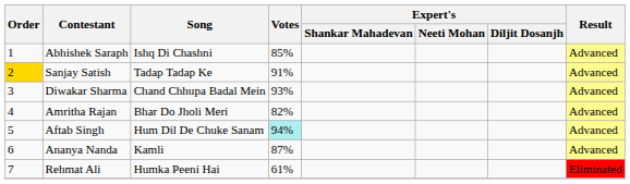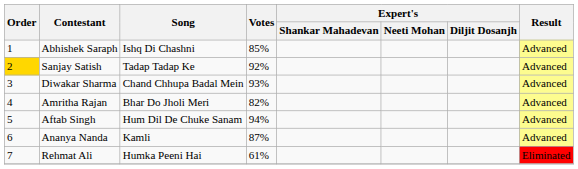Sanjay Satish | Votes: 91% -> 92%
Aftab Singh | Votes: paleturquoise background -> no background
